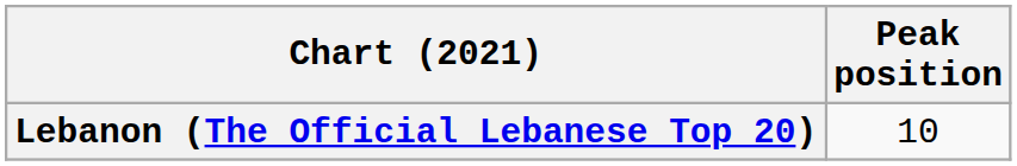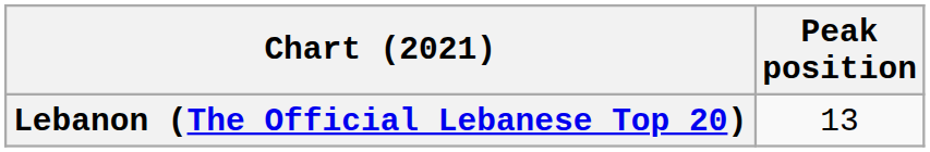Lebanon (The Official Lebanese Top 20) | Peak position: 10 -> 13
